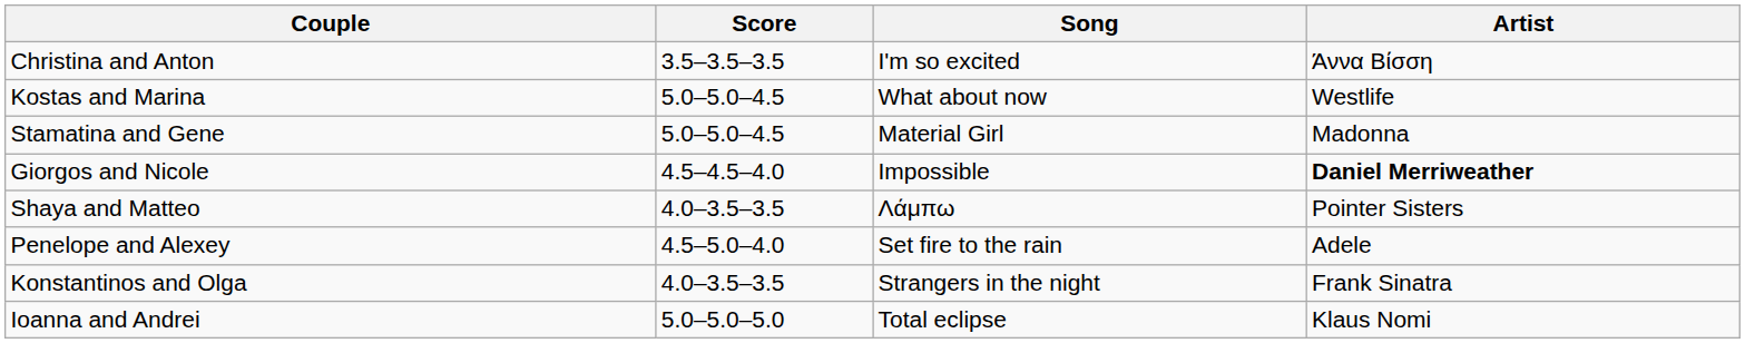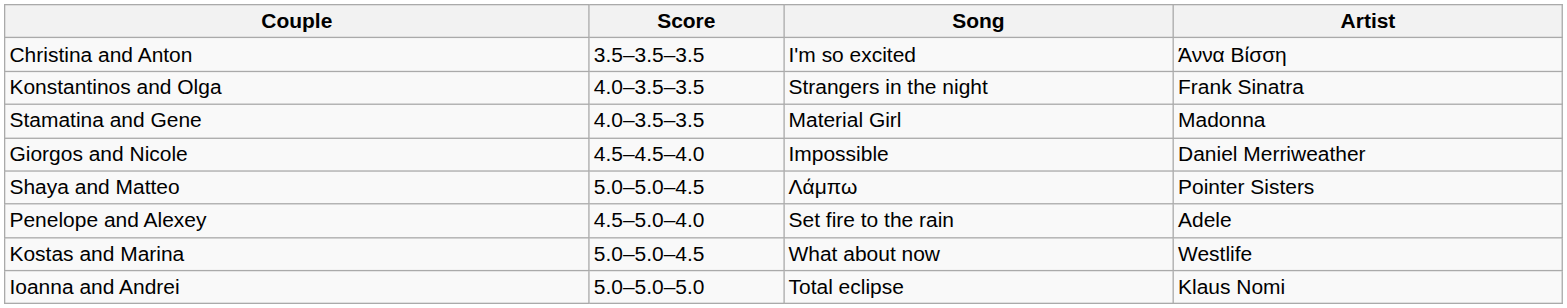rows swapped: Konstantinos and Olga <-> Kostas and Marina
Stamatina and Gene | Score: 5.0–5.0–4.5 -> 4.0–3.5–3.5
Giorgos and Nicole | Artist: bold -> normal
Shaya and Matteo | Score: 4.0–3.5–3.5 -> 5.0–5.0–4.5
